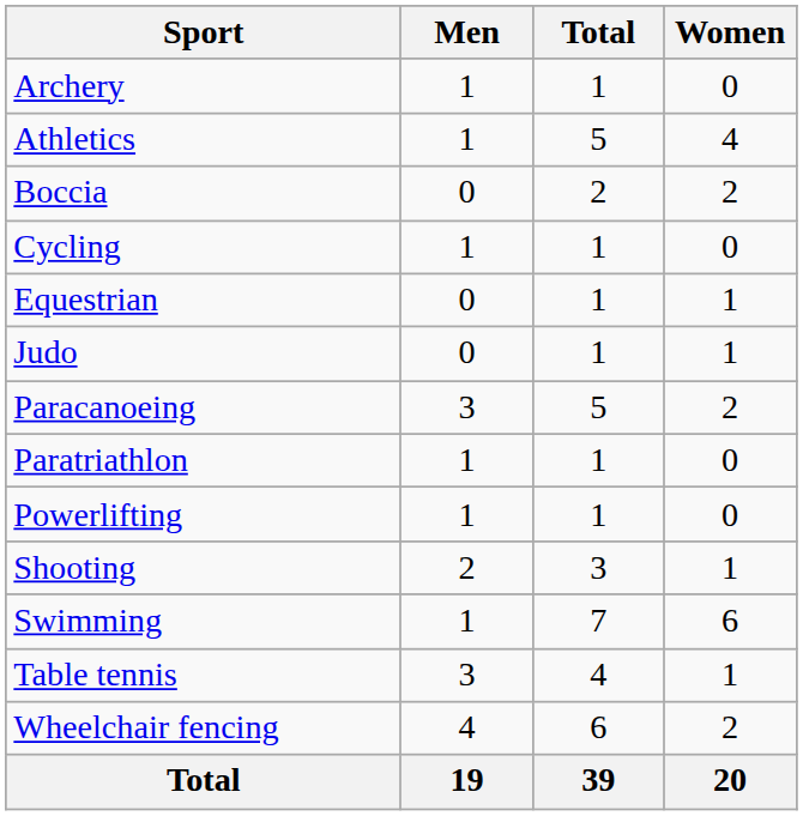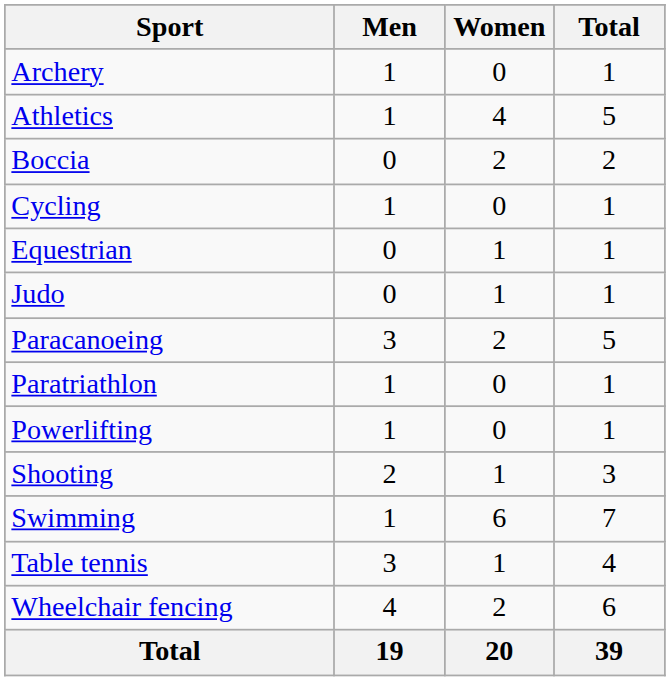columns swapped: Women <-> Total
